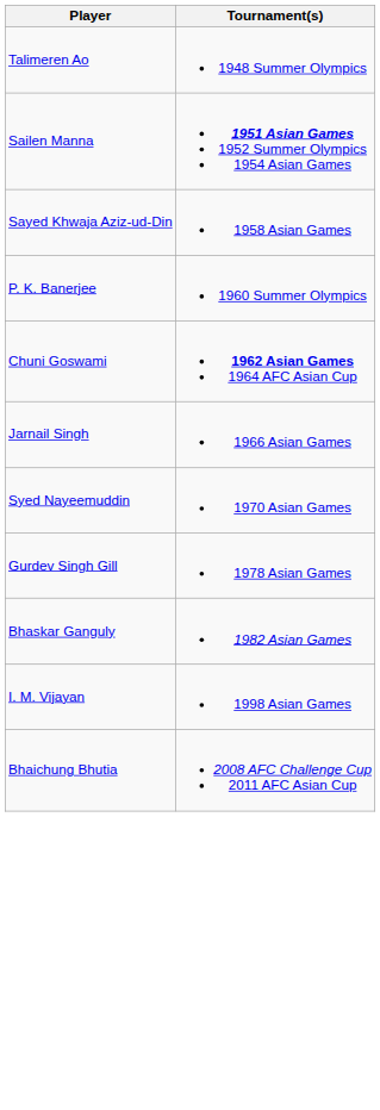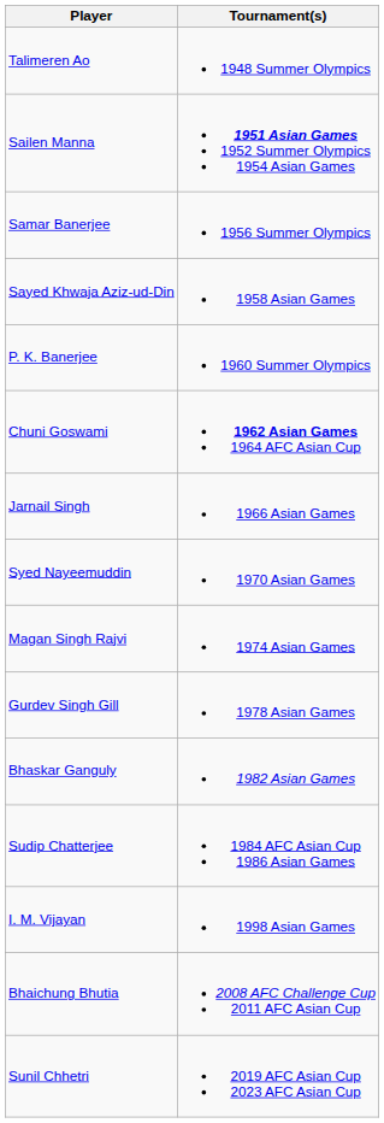+ row: Samar Banerjee | 1956 Summer Olympics
+ row: Magan Singh Rajvi | 1974 Asian Games
+ row: Sudip Chatterjee | 1984 AFC Asian Cup 1986 Asian Games
+ row: Sunil Chhetri | 2019 AFC Asian Cup 2023 AFC Asian Cup
